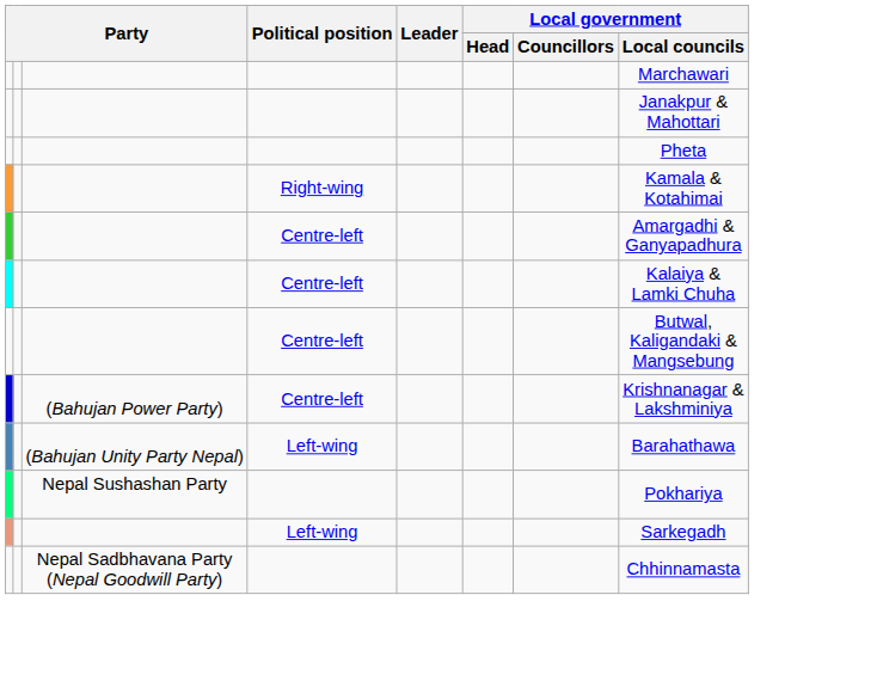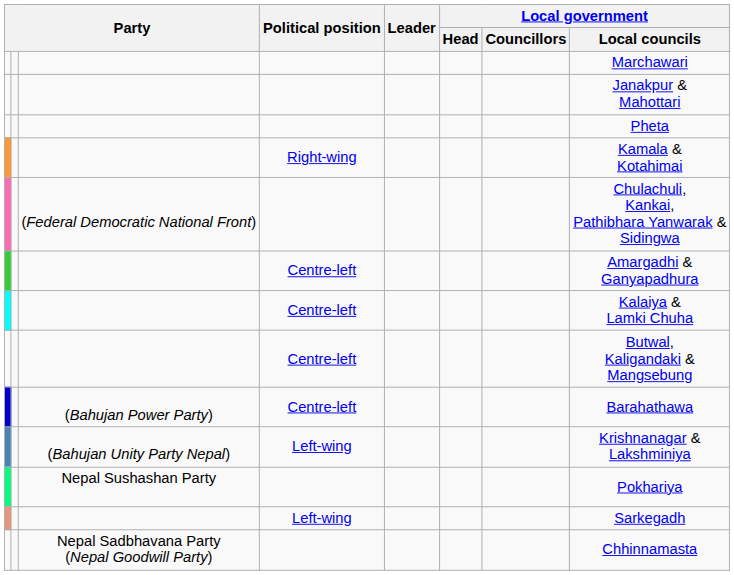+ row: (Federal Democratic National Front) | Chulachuli, Kankai, Pathibhara Yanwarak & Sidingwa
(Bahujan Power Party) | Local government / Local councils: Krishnanagar & Lakshminiya -> Barahathawa
(Bahujan Unity Party Nepal) | Local government / Local councils: Barahathawa -> Krishnanagar & Lakshminiya
